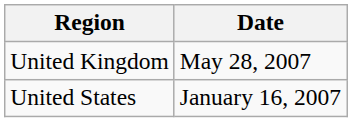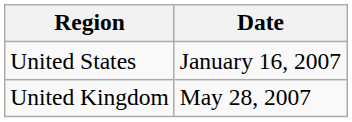rows swapped: United States <-> United Kingdom
